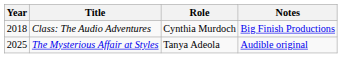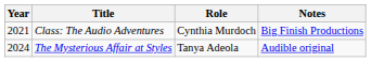Class: The Audio Adventures | Year: 2018 -> 2021
The Mysterious Affair at Styles | Year: 2025 -> 2024
